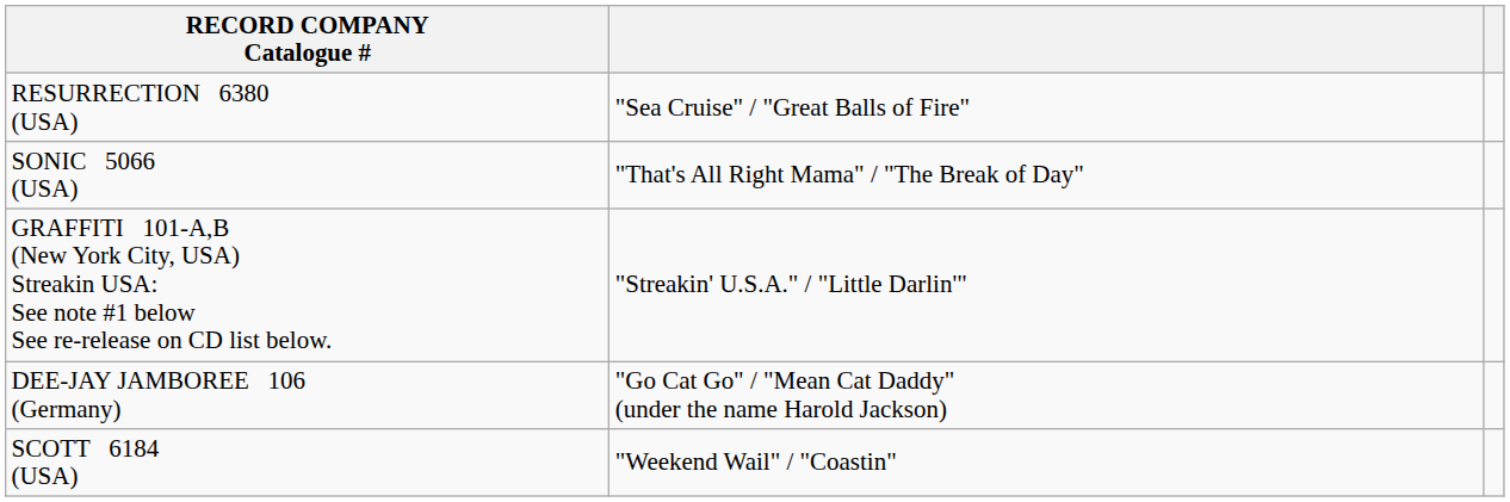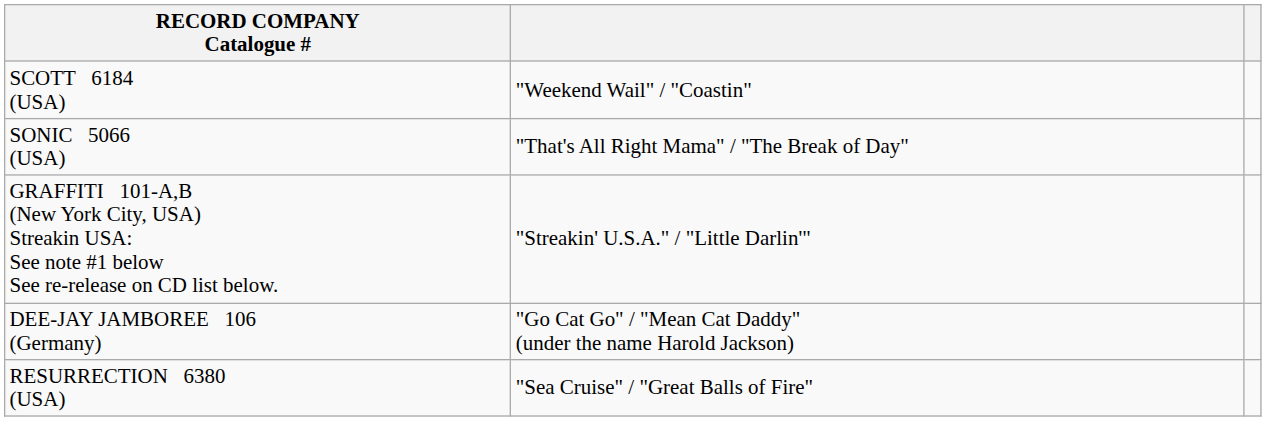rows swapped: SCOTT 6184 (USA) <-> RESURRECTION 6380 (USA)
